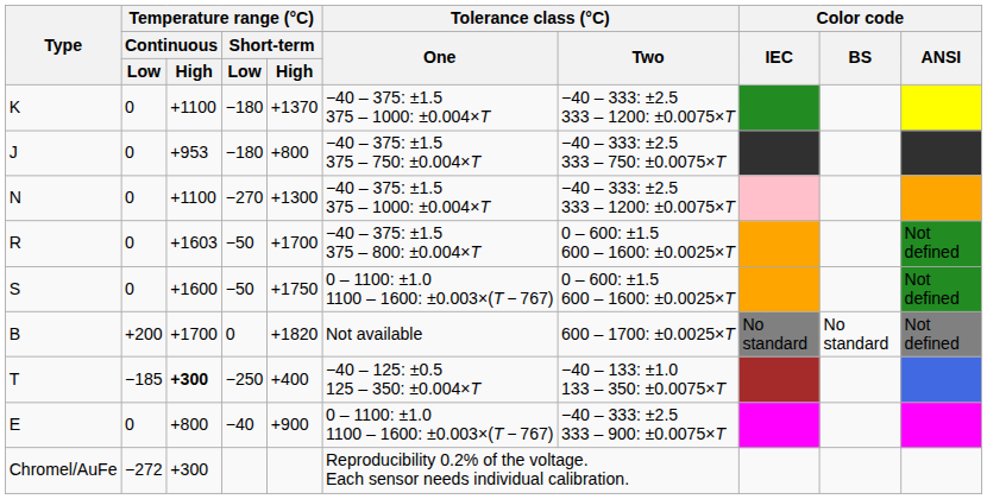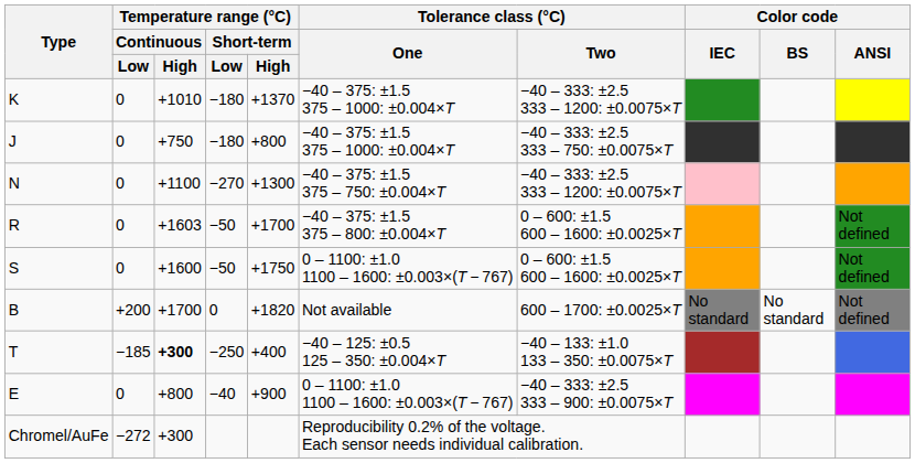K | Temperature range (°C) / Continuous / High: +1100 -> +1010
J | Temperature range (°C) / Continuous / High: +953 -> +750
J | Tolerance class (°C) / One: −40 – 375: ±1.5 375 – 750: ±0.004×T -> −40 – 375: ±1.5 375 – 1000: ±0.004×T
N | Tolerance class (°C) / One: −40 – 375: ±1.5 375 – 1000: ±0.004×T -> −40 – 375: ±1.5 375 – 750: ±0.004×T
